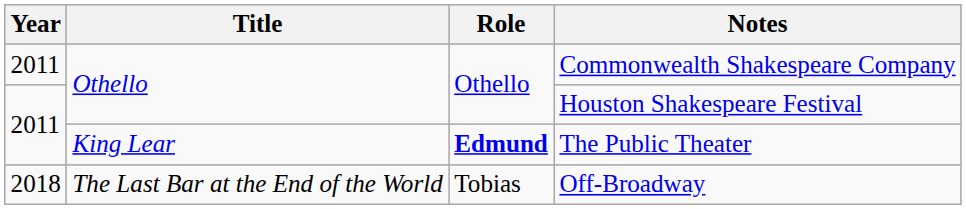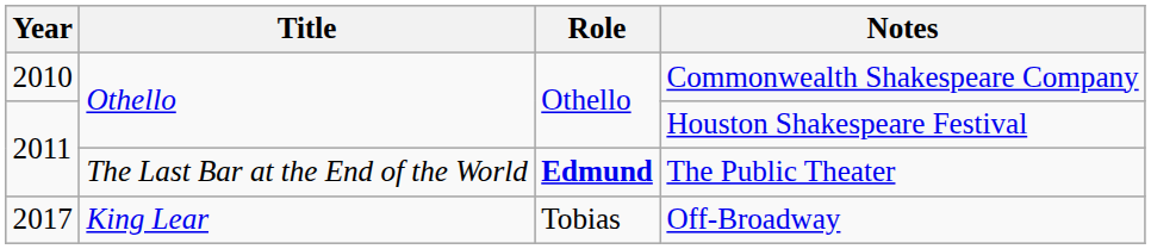Commonwealth Shakespeare Company | Year: 2011 -> 2010
The Public Theater | Title: King Lear -> The Last Bar at the End of the World
Off-Broadway | Year: 2018 -> 2017
Off-Broadway | Title: The Last Bar at the End of the World -> King Lear
